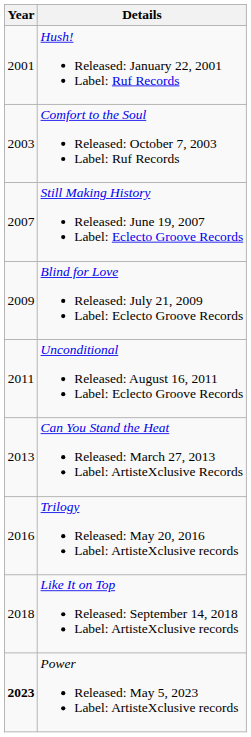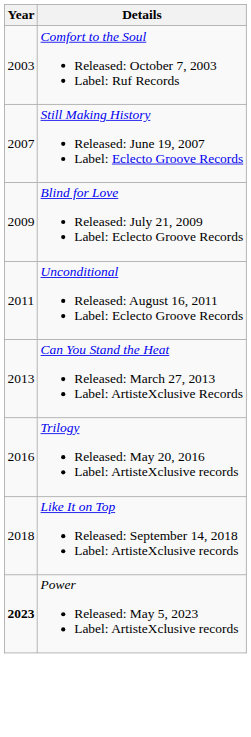- row: 2001 | Hush! Released: January 22, 2001 Label: Ruf Records
